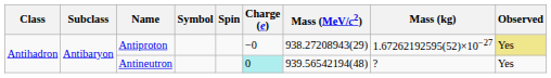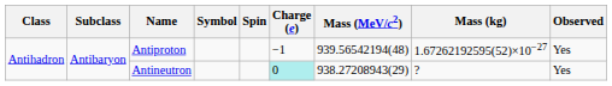Antiproton | Charge (e): −0 -> −1
Antiproton | Mass (MeV/c2): 938.27208943(29) -> 939.56542194(48)
Antiproton | Observed: khaki background -> no background
Antineutron | Mass (MeV/c2): 939.56542194(48) -> 938.27208943(29)
